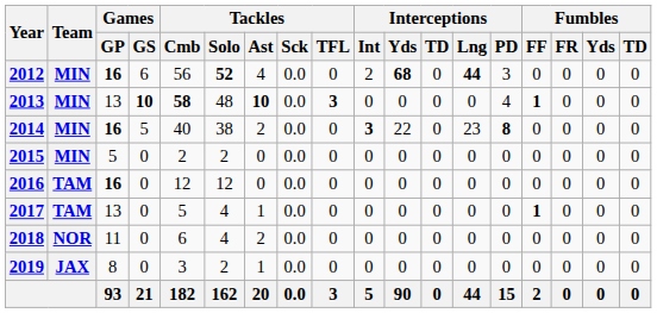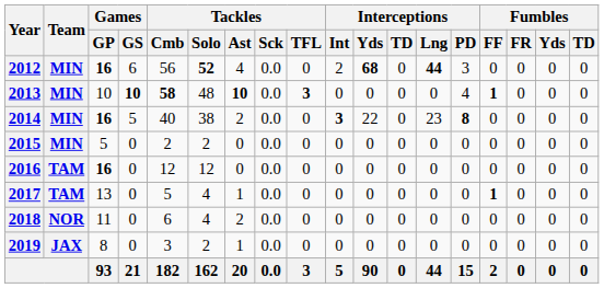2013 | Games / GP: 13 -> 10
